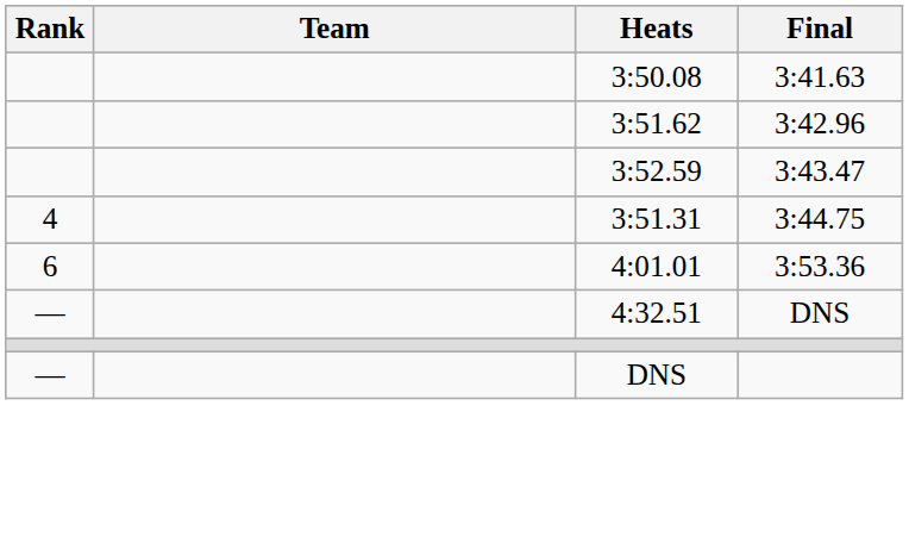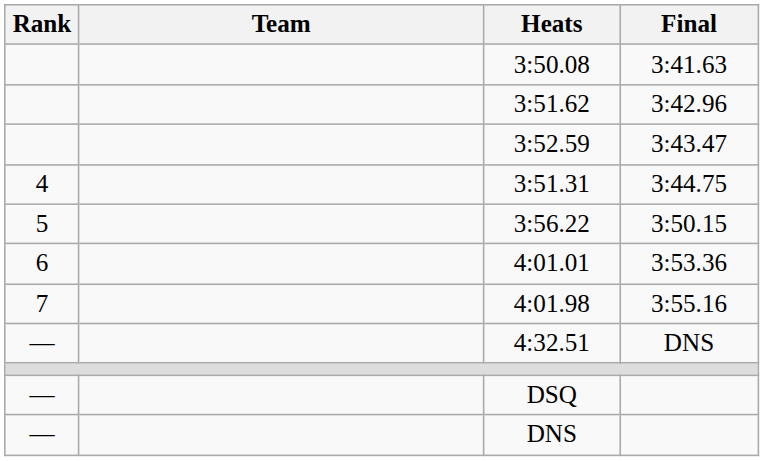+ row: 5 | 3:56.22 | 3:50.15
+ row: 7 | 4:01.98 | 3:55.16
+ row: — | DSQ
